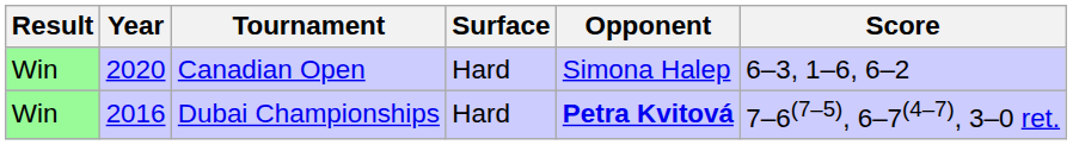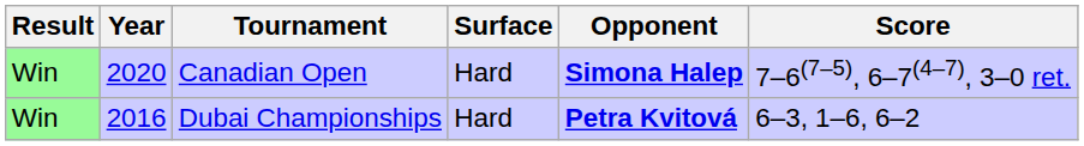Canadian Open | Opponent: normal -> bold
Canadian Open | Score: 6–3, 1–6, 6–2 -> 7–6(7–5), 6–7(4–7), 3–0 ret.
Dubai Championships | Score: 7–6(7–5), 6–7(4–7), 3–0 ret. -> 6–3, 1–6, 6–2
